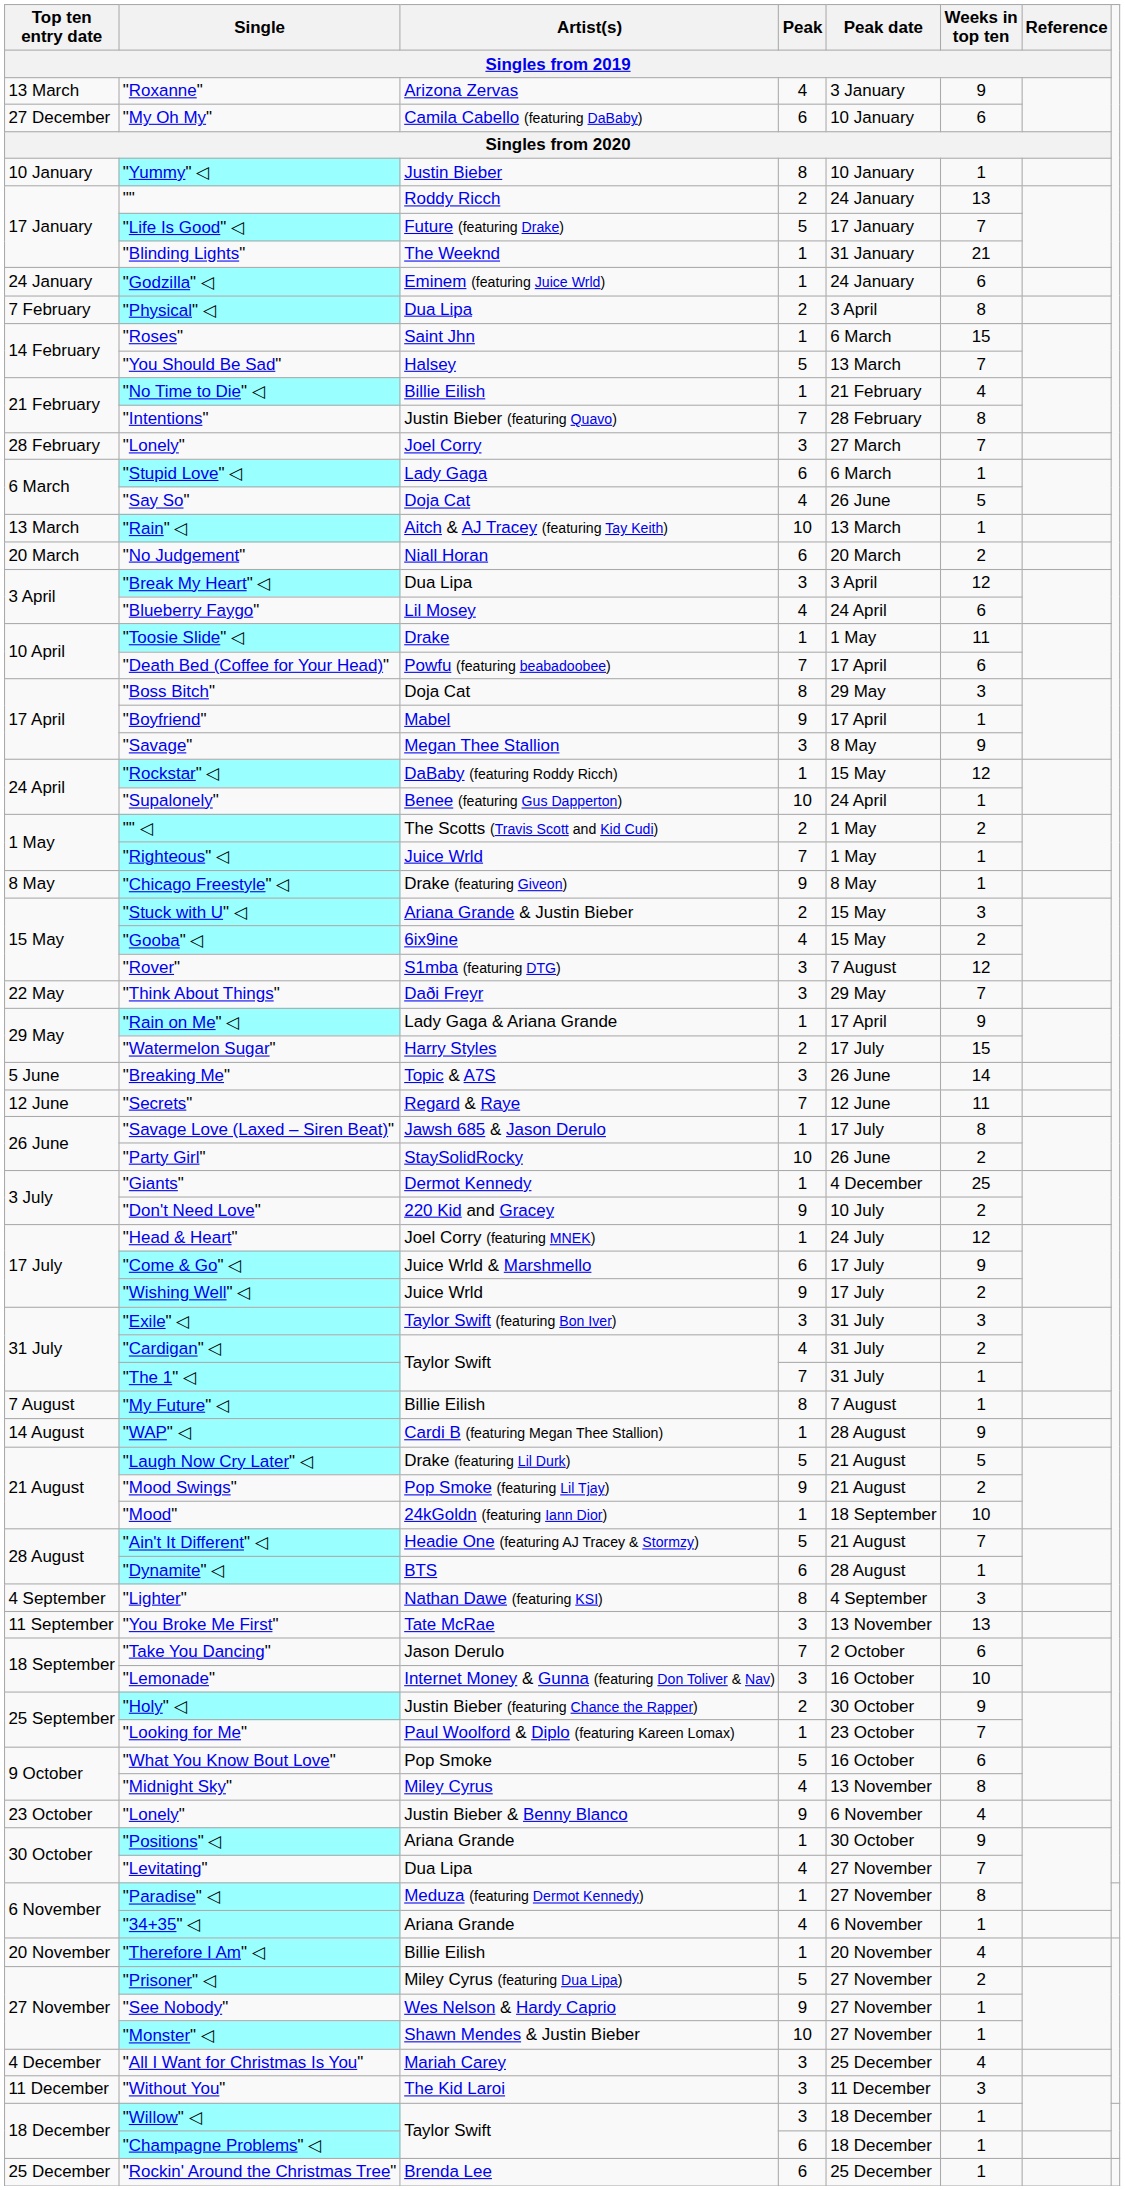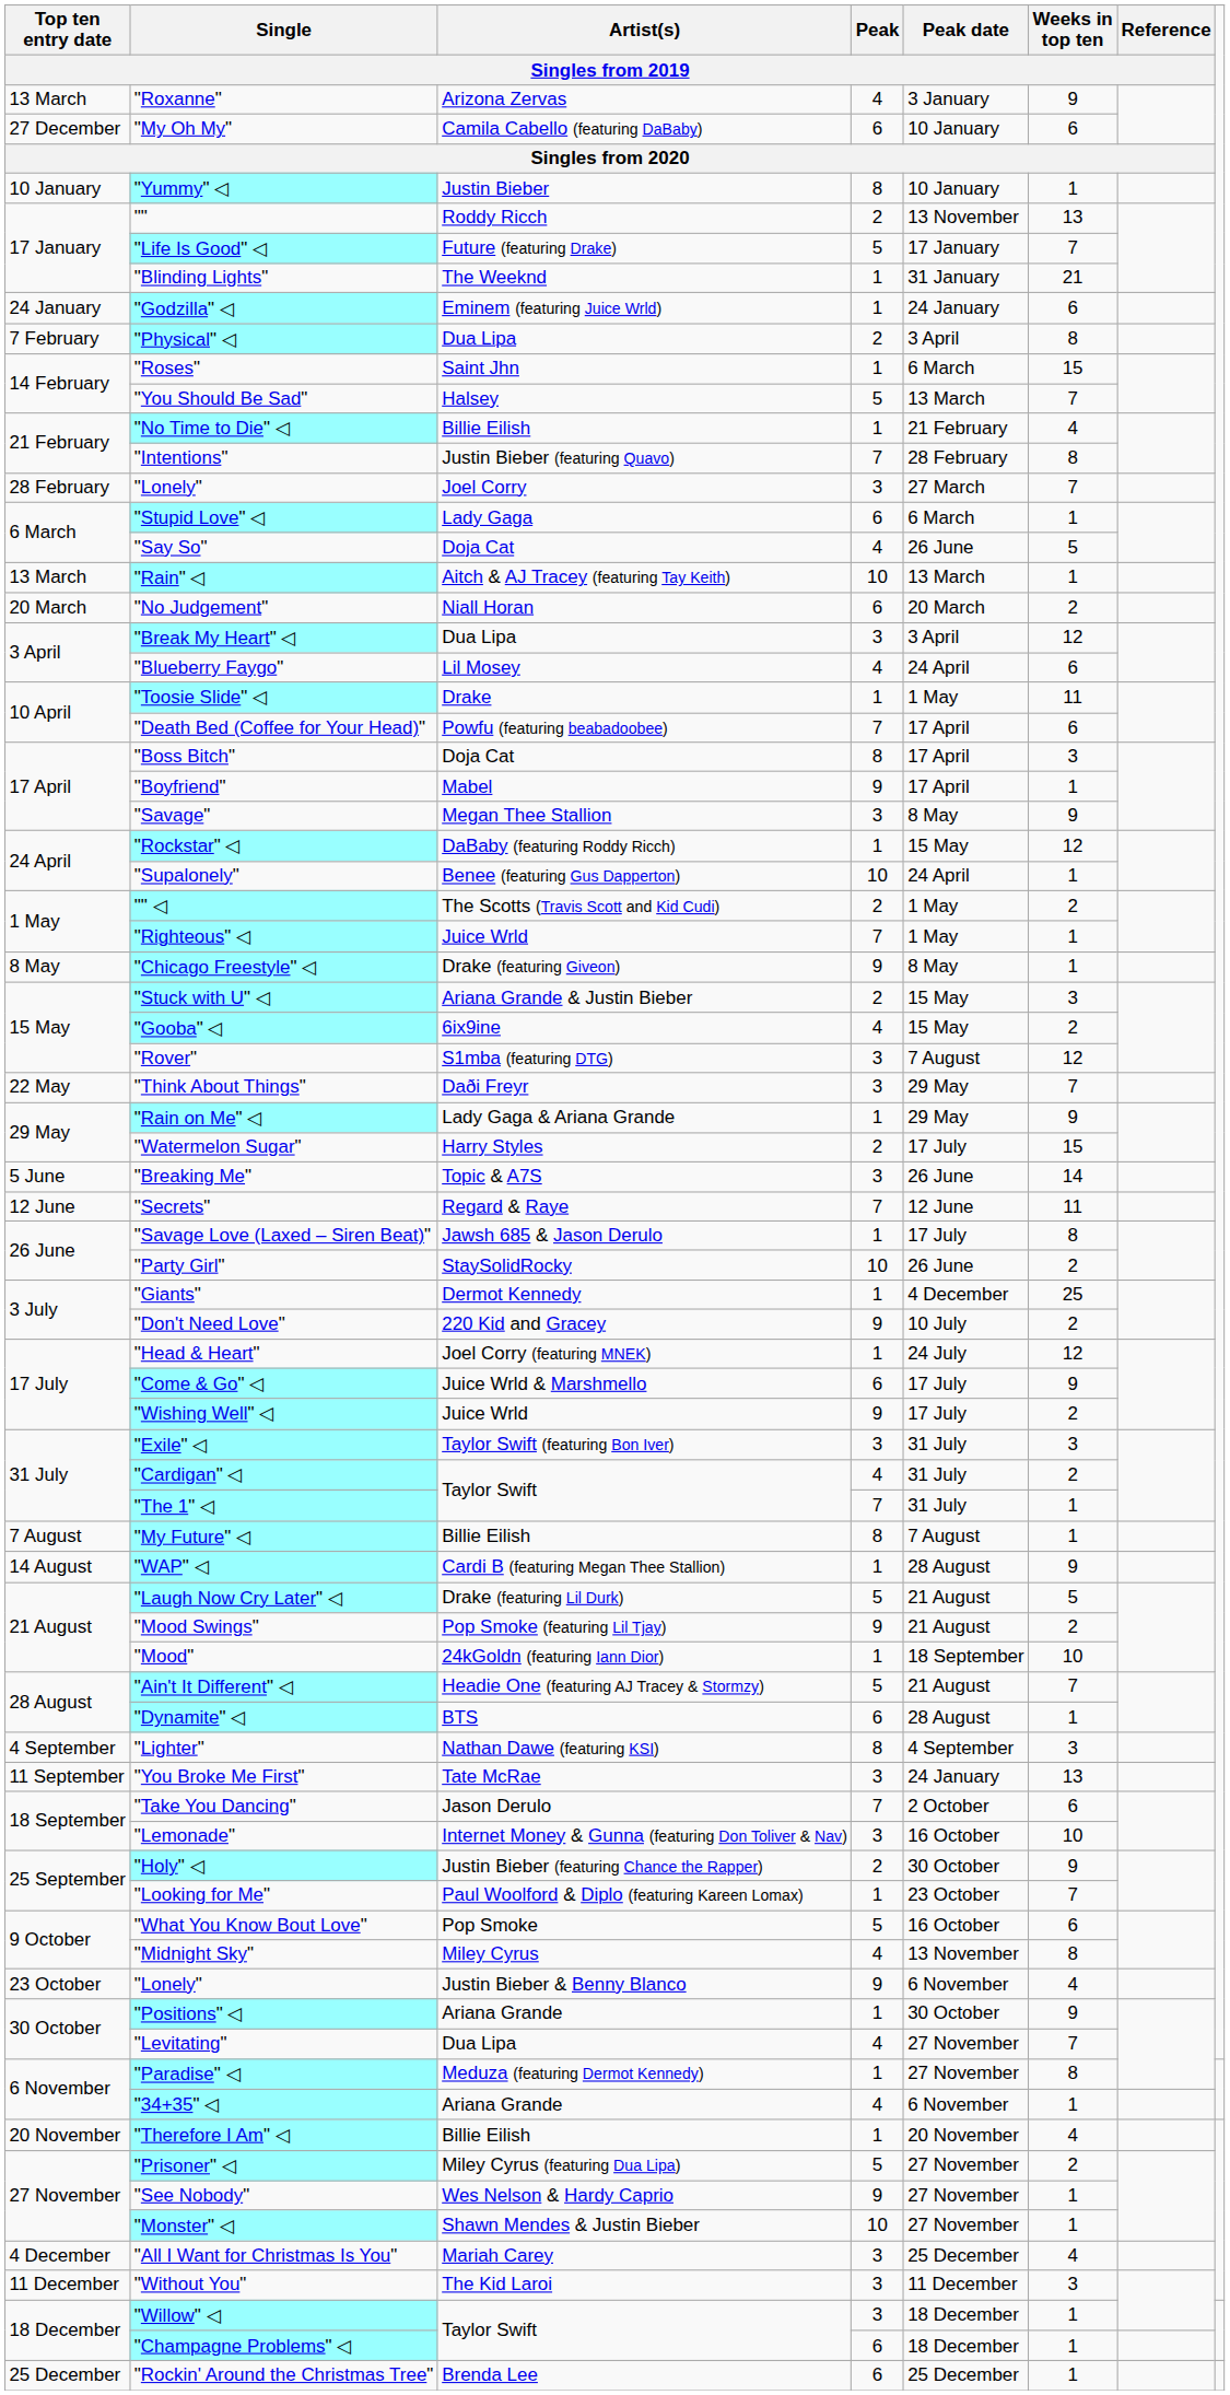"" | Peak date / Singles from 2019: 24 January -> 13 November
"Boss Bitch" | Peak date / Singles from 2019: 29 May -> 17 April
"Rain on Me" ◁ | Peak date / Singles from 2019: 17 April -> 29 May
"You Broke Me First" | Peak date / Singles from 2019: 13 November -> 24 January
